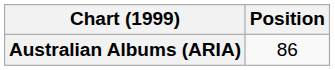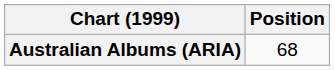Australian Albums (ARIA) | Position: 86 -> 68
